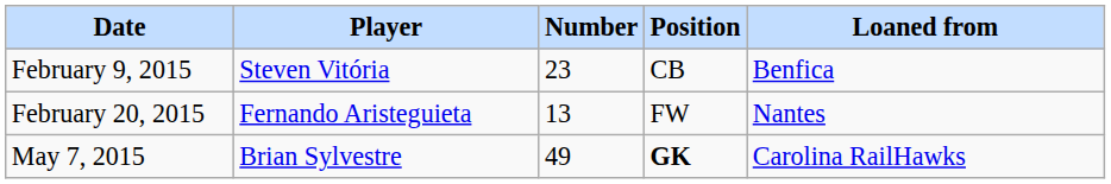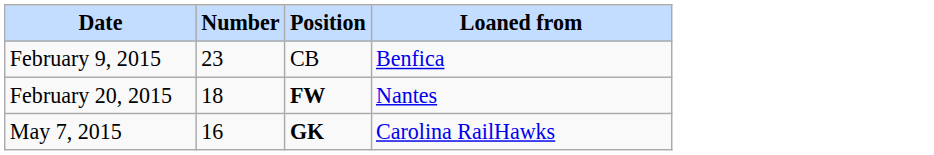- column: Player | Steven Vitória | Fernando Aristeguieta | Brian Sylvestre
February 20, 2015 | Number: 13 -> 18
February 20, 2015 | Position: normal -> bold
May 7, 2015 | Number: 49 -> 16
